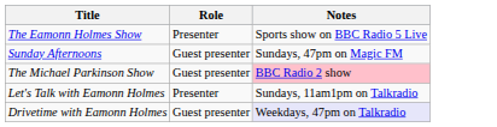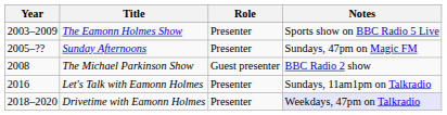+ column: Year | 2003–2009 | 2005–?? | 2008 | 2016 | 2018–2020
Sunday Afternoons | Role: Guest presenter -> Presenter
The Michael Parkinson Show | Notes: pink background -> no background
Drivetime with Eamonn Holmes | Role: Guest presenter -> Presenter
